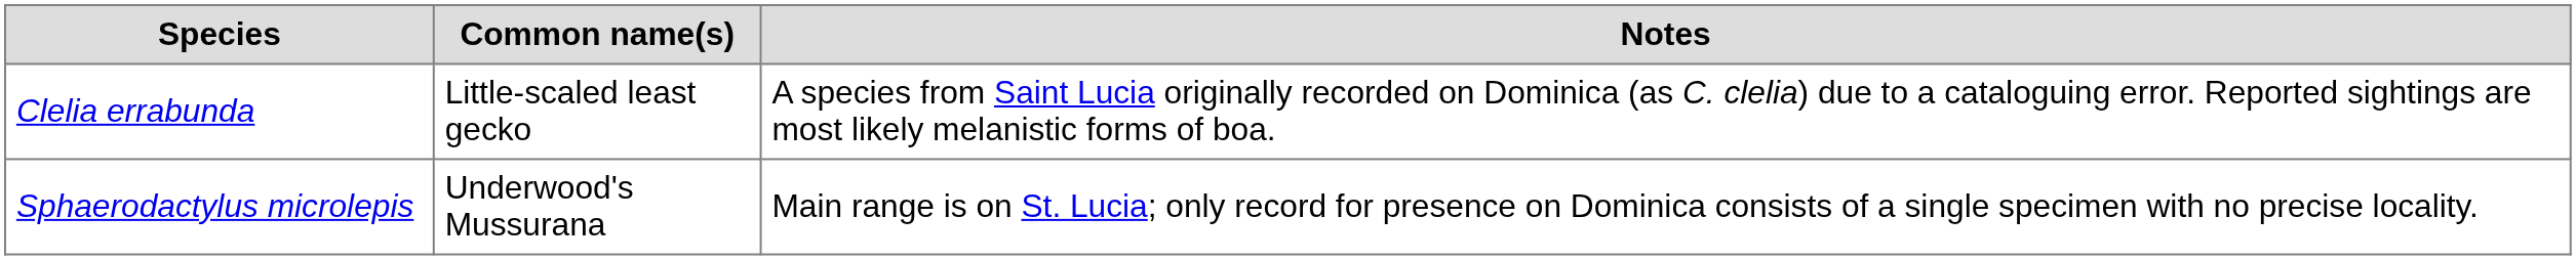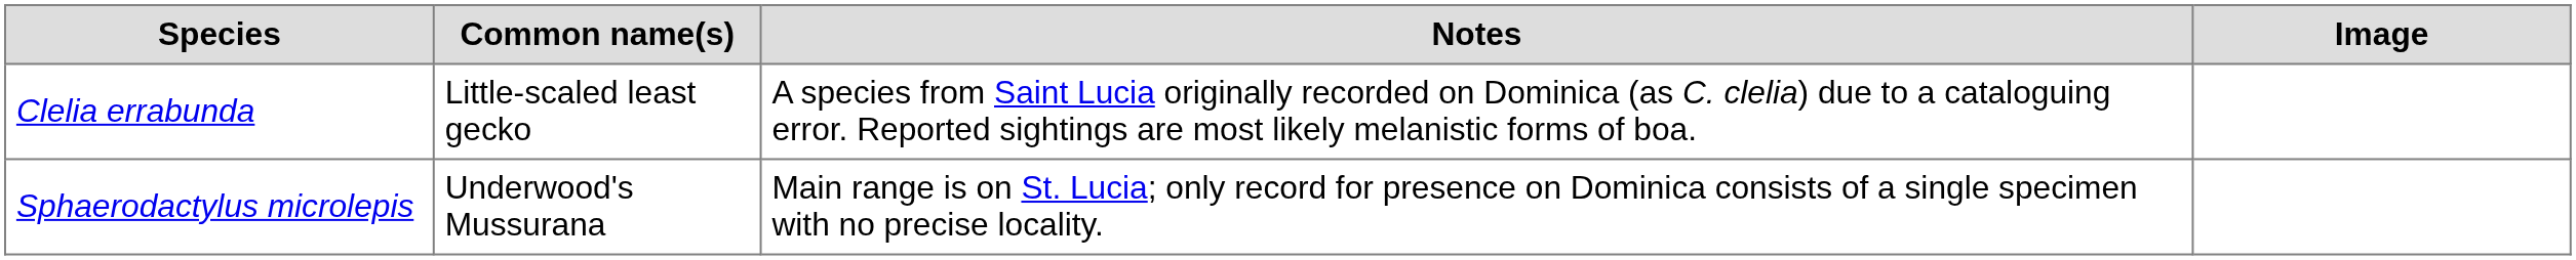+ column: Image
